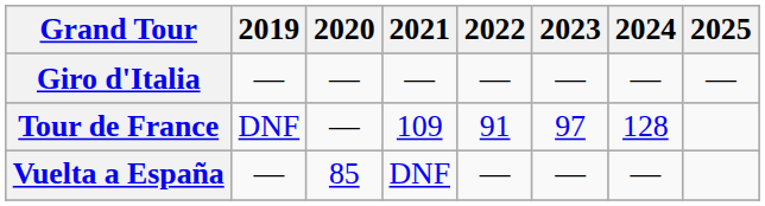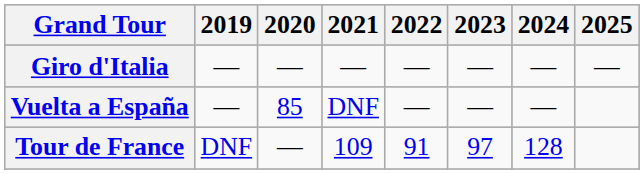rows swapped: Tour de France <-> Vuelta a España
